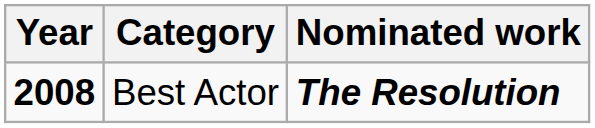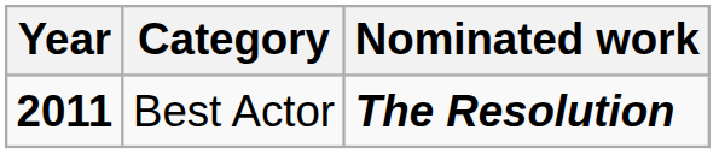Best Actor | Year: 2008 -> 2011
